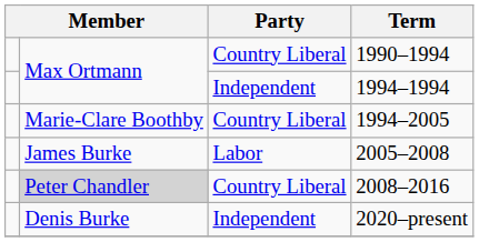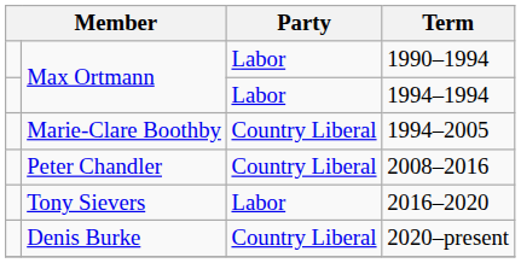1990–1994 | Party: Country Liberal -> Labor
1994–1994 | Party: Independent -> Labor
- row: James Burke | Labor | 2005–2008
2008–2016 | column 2: lightgrey background -> no background
+ row: Tony Sievers | Labor | 2016–2020
2020–present | Party: Independent -> Country Liberal
